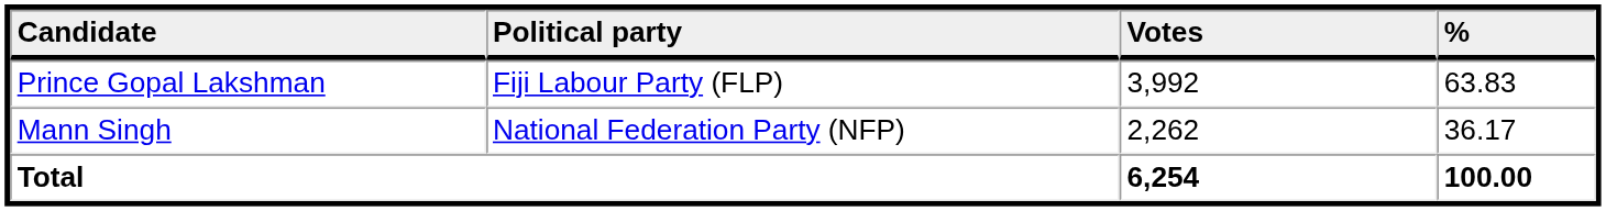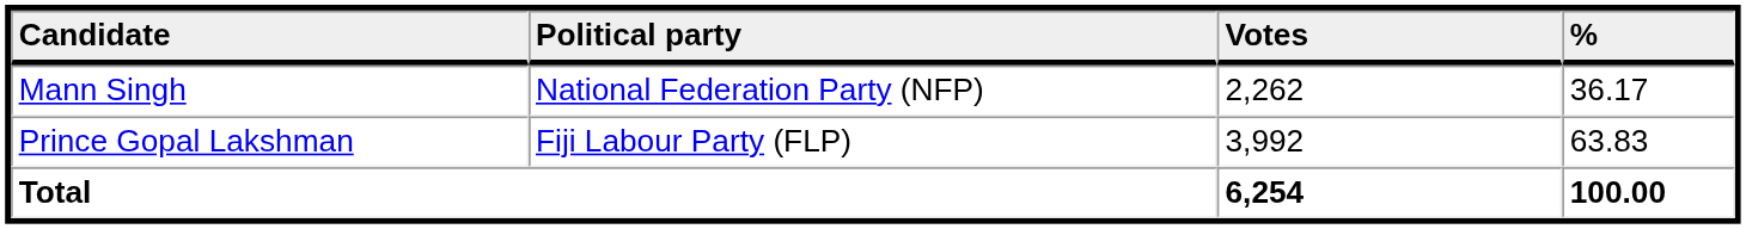rows swapped: Prince Gopal Lakshman <-> Mann Singh
